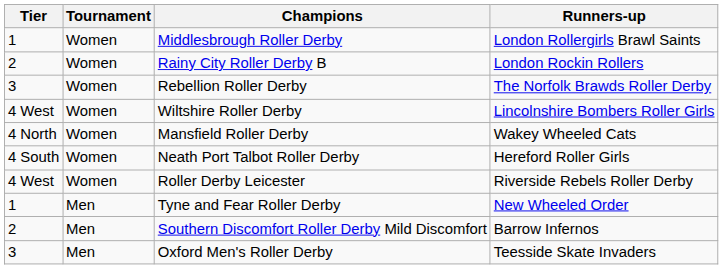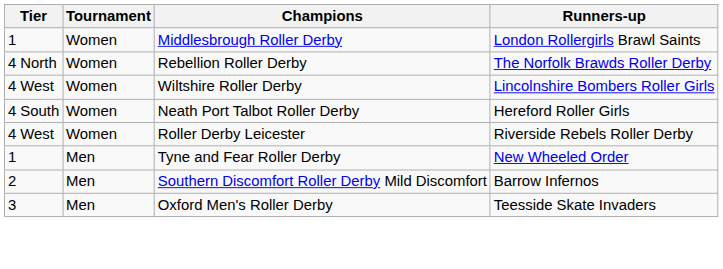- row: 2 | Women | Rainy City Roller Derby B | London Rockin Rollers
Rebellion Roller Derby | Tier: 3 -> 4 North
- row: 4 North | Women | Mansfield Roller Derby | Wakey Wheeled Cats
